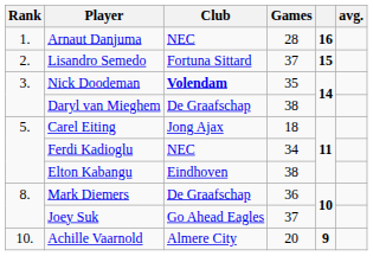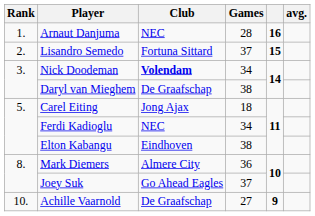Nick Doodeman | Games: 35 -> 34
Mark Diemers | Club: De Graafschap -> Almere City
Achille Vaarnold | Club: Almere City -> De Graafschap
Achille Vaarnold | Games: 20 -> 27
